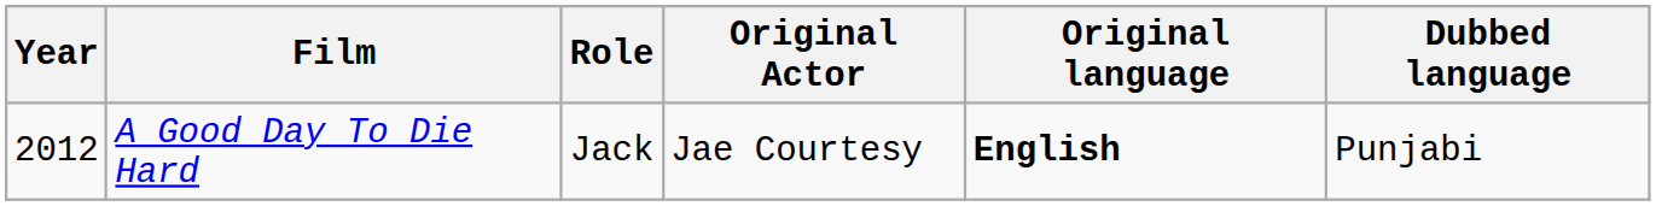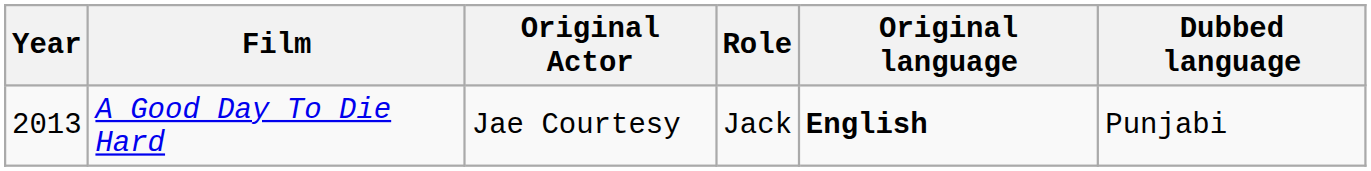columns swapped: Role <-> Original Actor
A Good Day To Die Hard | Year: 2012 -> 2013
